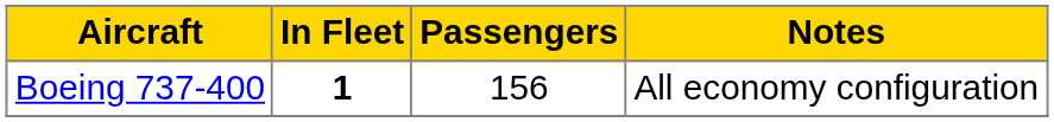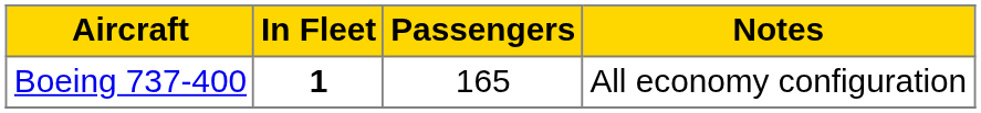Boeing 737-400 | Passengers: 156 -> 165
